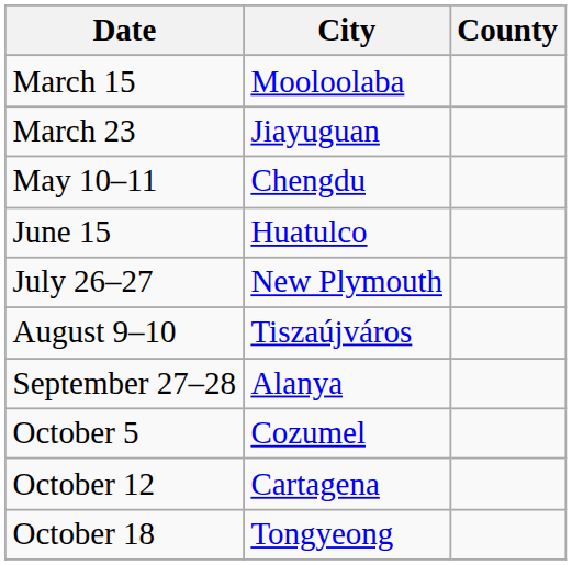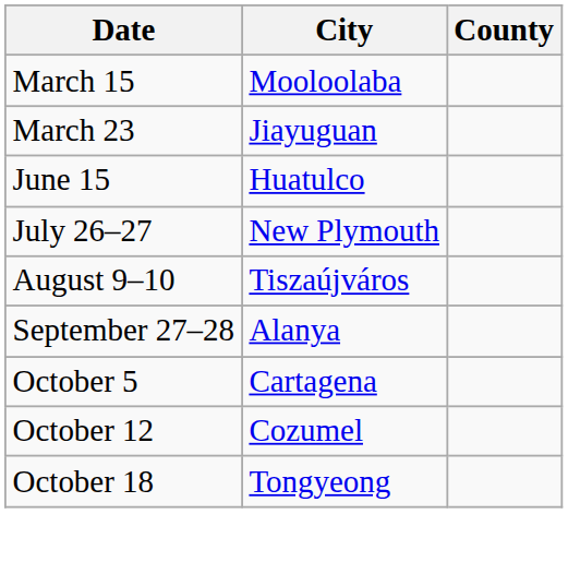- row: May 10–11 | Chengdu
October 5 | City: Cozumel -> Cartagena
October 12 | City: Cartagena -> Cozumel
